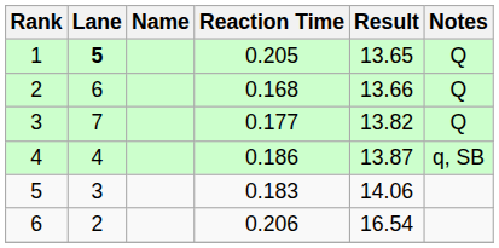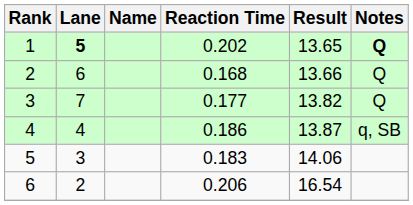1 | Reaction Time: 0.205 -> 0.202
1 | Notes: normal -> bold
